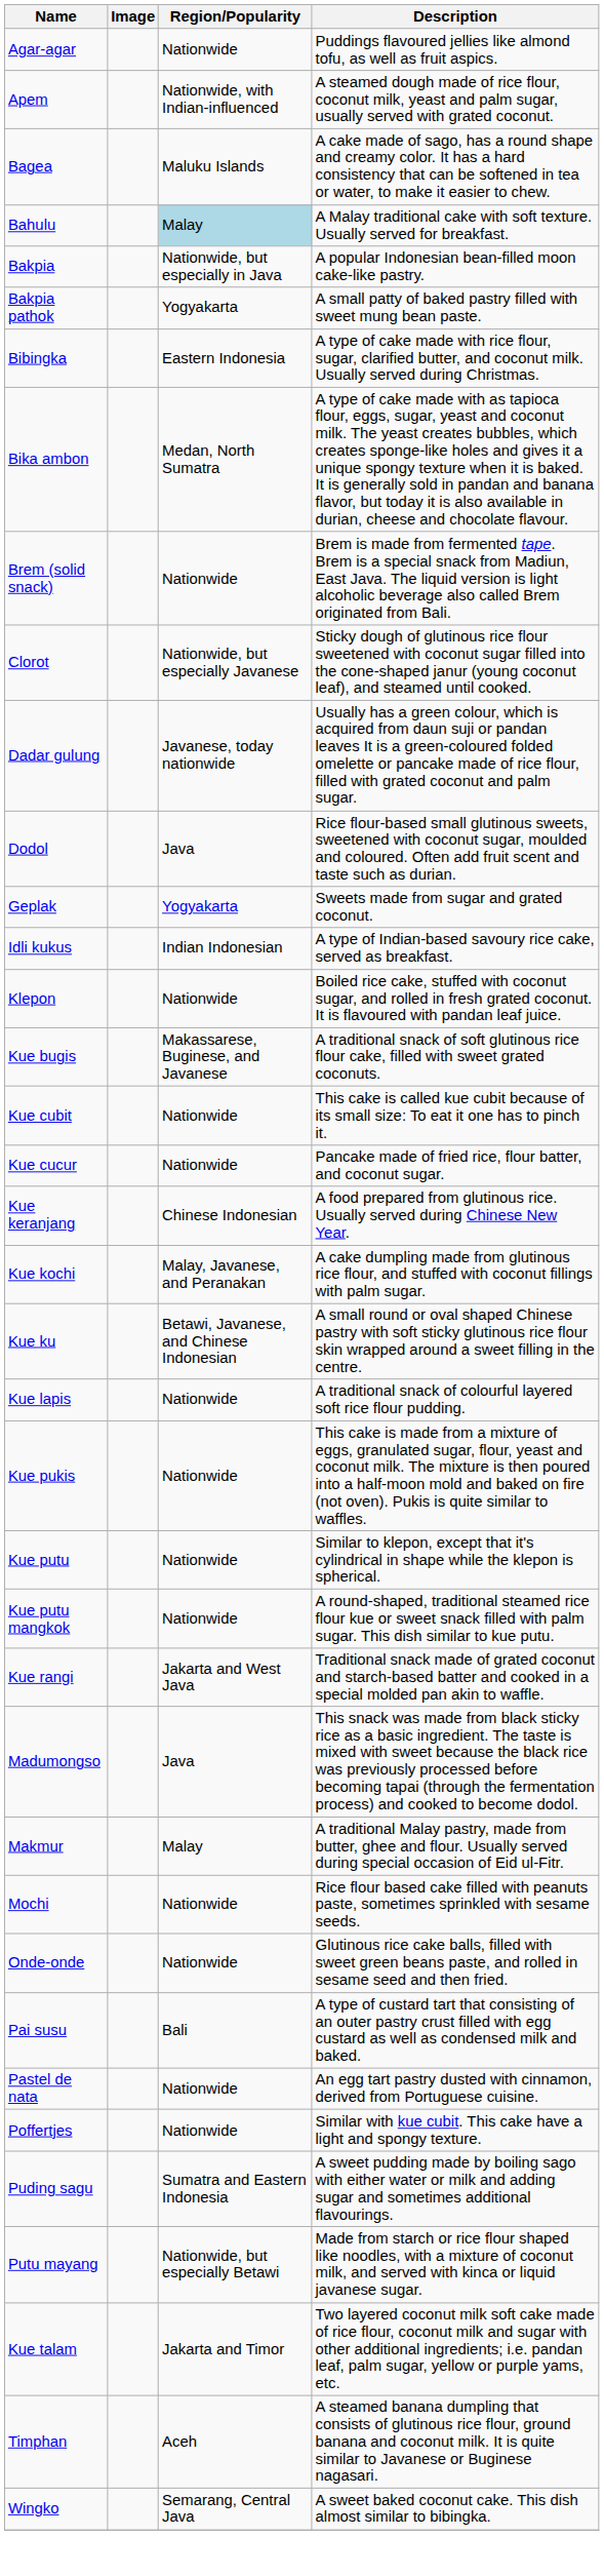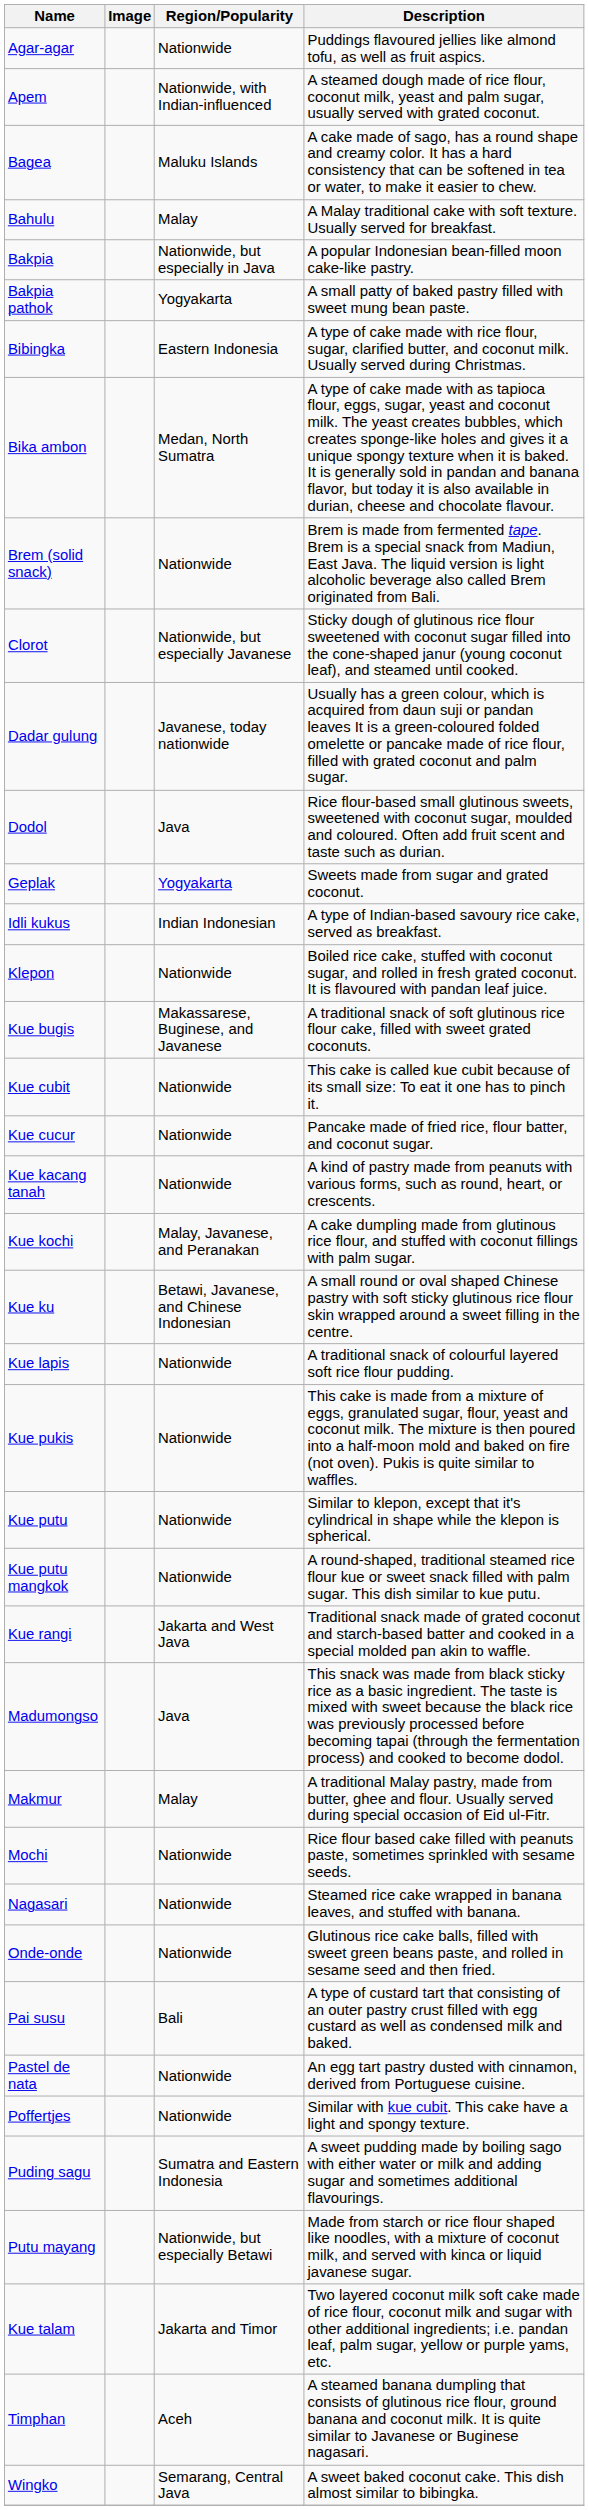Bahulu | Region/Popularity: lightblue background -> no background
+ row: Kue kacang tanah | Nationwide | A kind of pastry made from peanuts with various forms, such as round, heart, or crescents.
- row: Kue keranjang | Chinese Indonesian | A food prepared from glutinous rice. Usually served during Chinese New Year.
+ row: Nagasari | Nationwide | Steamed rice cake wrapped in banana leaves, and stuffed with banana.
